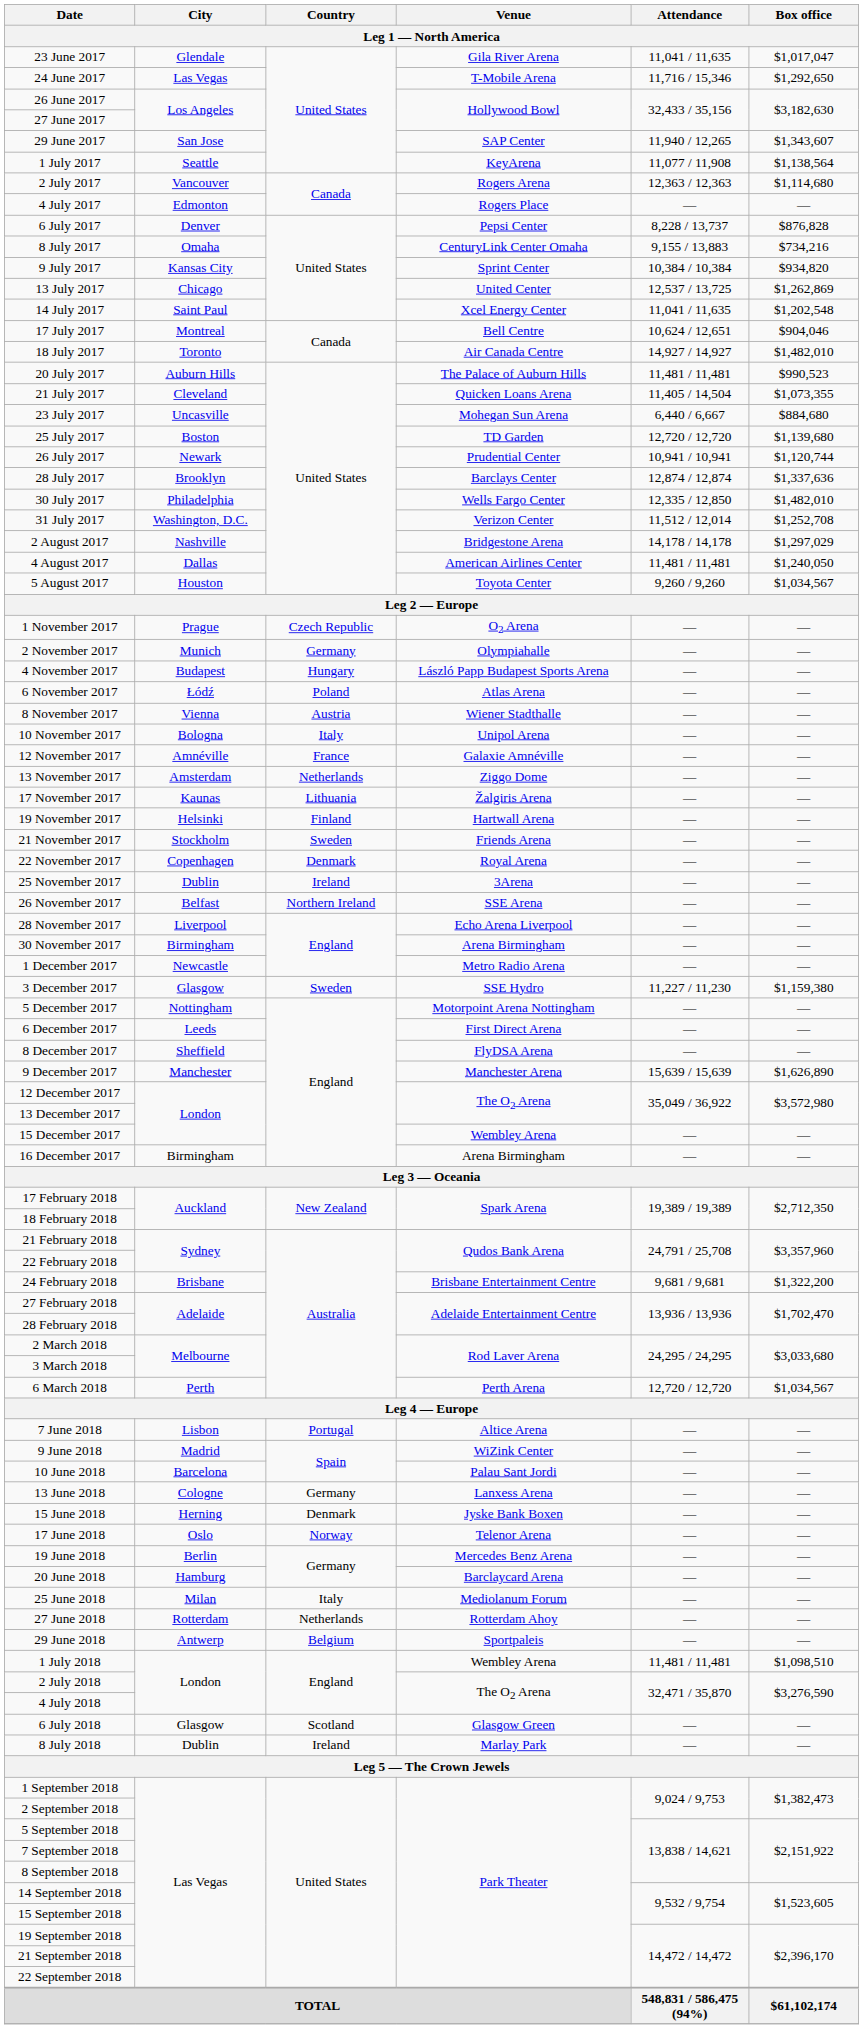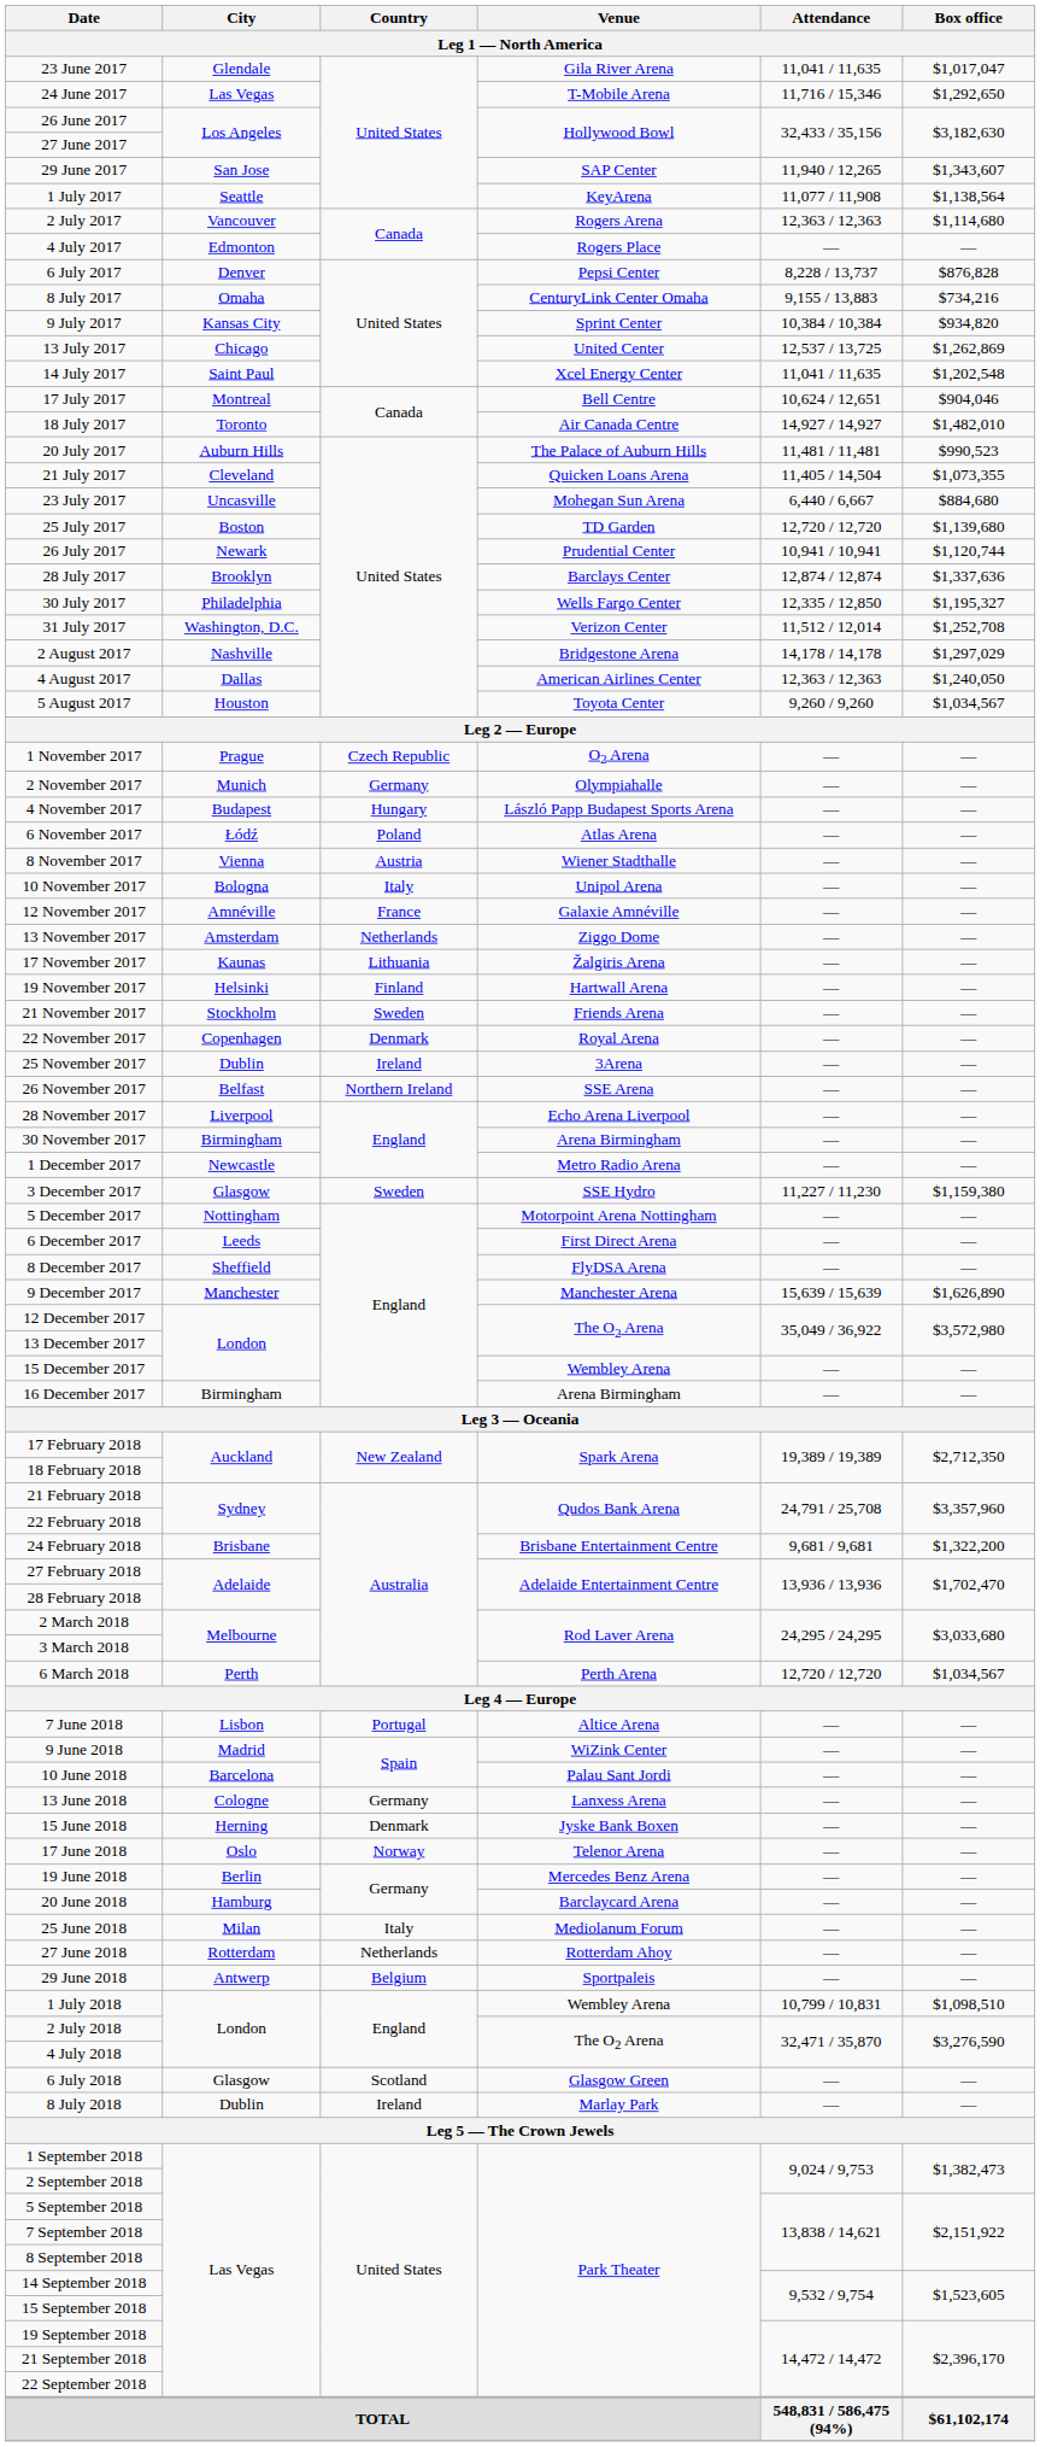30 July 2017 | Box office: $1,482,010 -> $1,195,327
4 August 2017 | Attendance: 11,481 / 11,481 -> 12,363 / 12,363
1 July 2018 | Attendance: 11,481 / 11,481 -> 10,799 / 10,831
